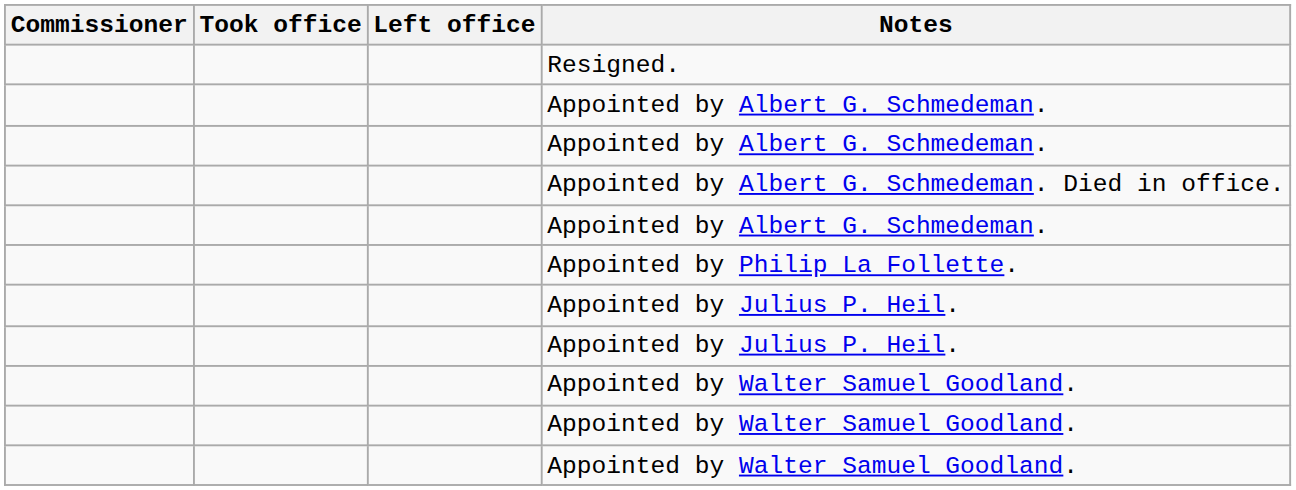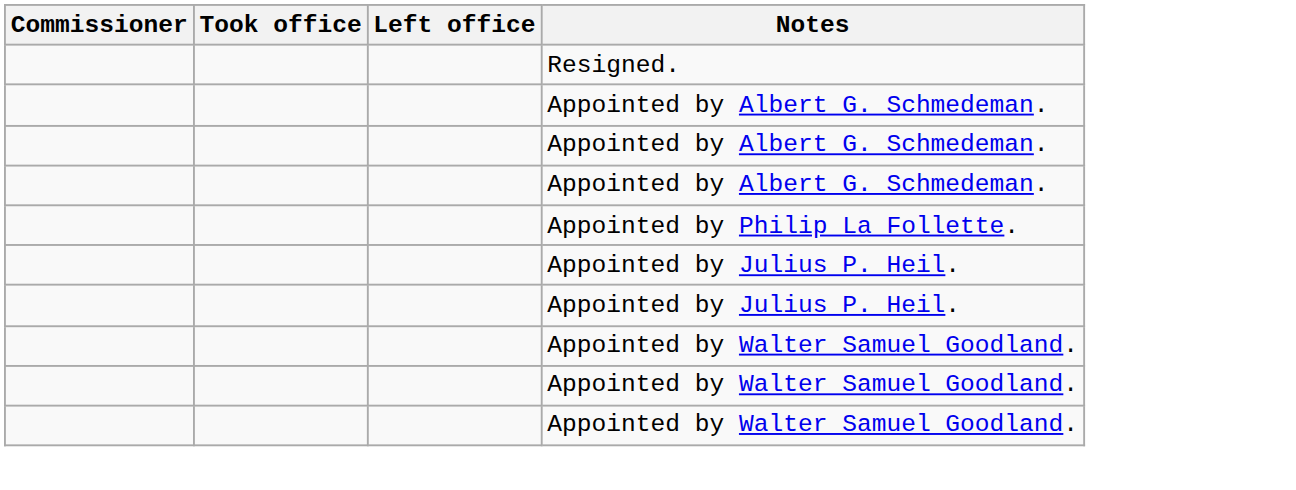- row: Appointed by Albert G. Schmedeman. Died in office.
